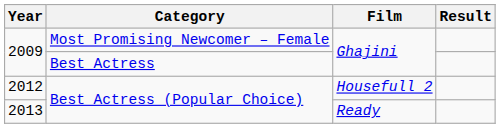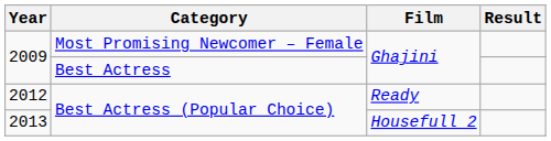2012 | Film: Housefull 2 -> Ready
2013 | Film: Ready -> Housefull 2
